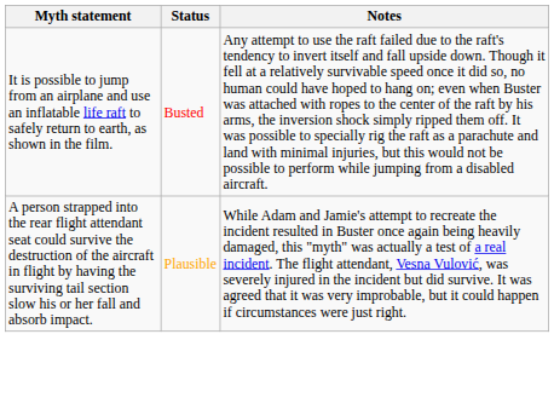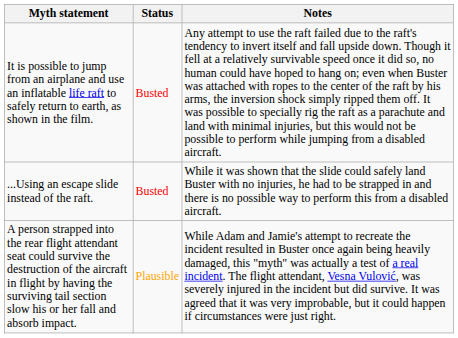+ row: ...Using an escape slide instead of the raft. | Busted | While it was shown that the slide could safely land Buster with no injuries, he had to be strapped in and there is no possible way to perform this from a disabled aircraft.
